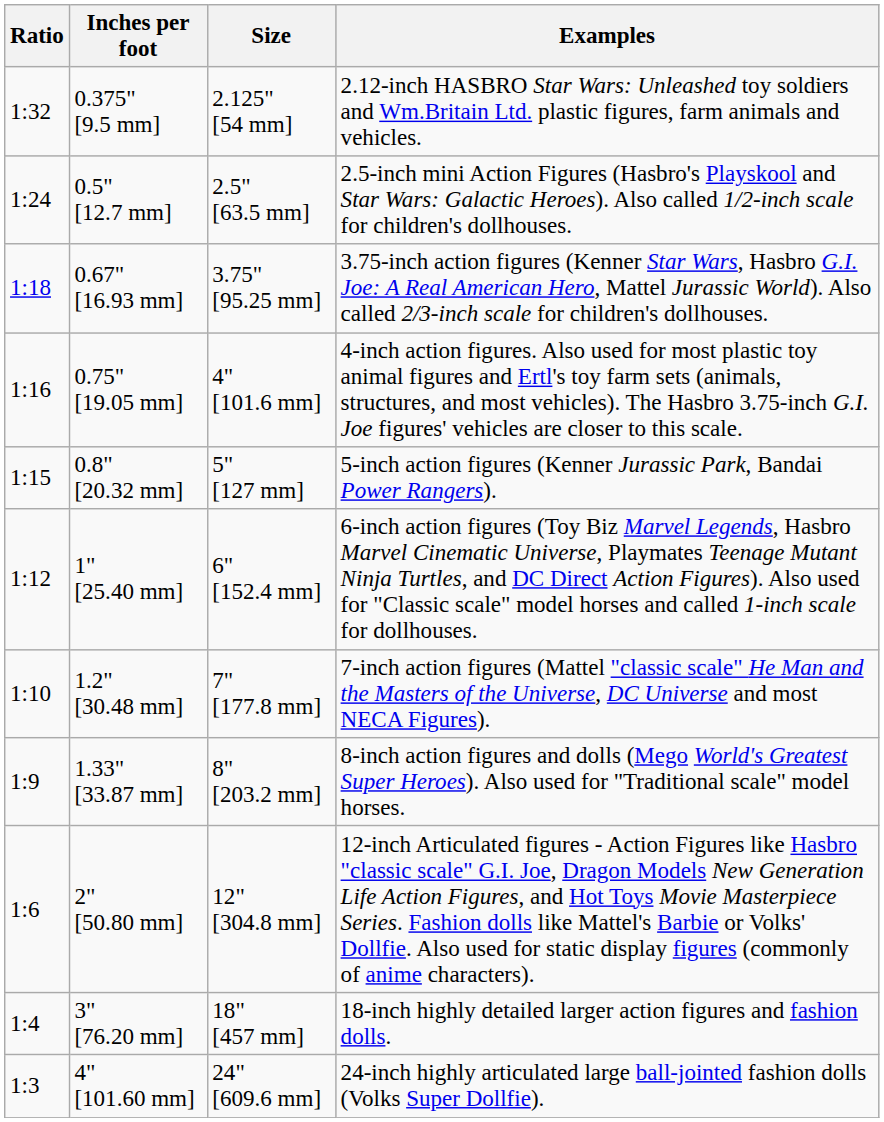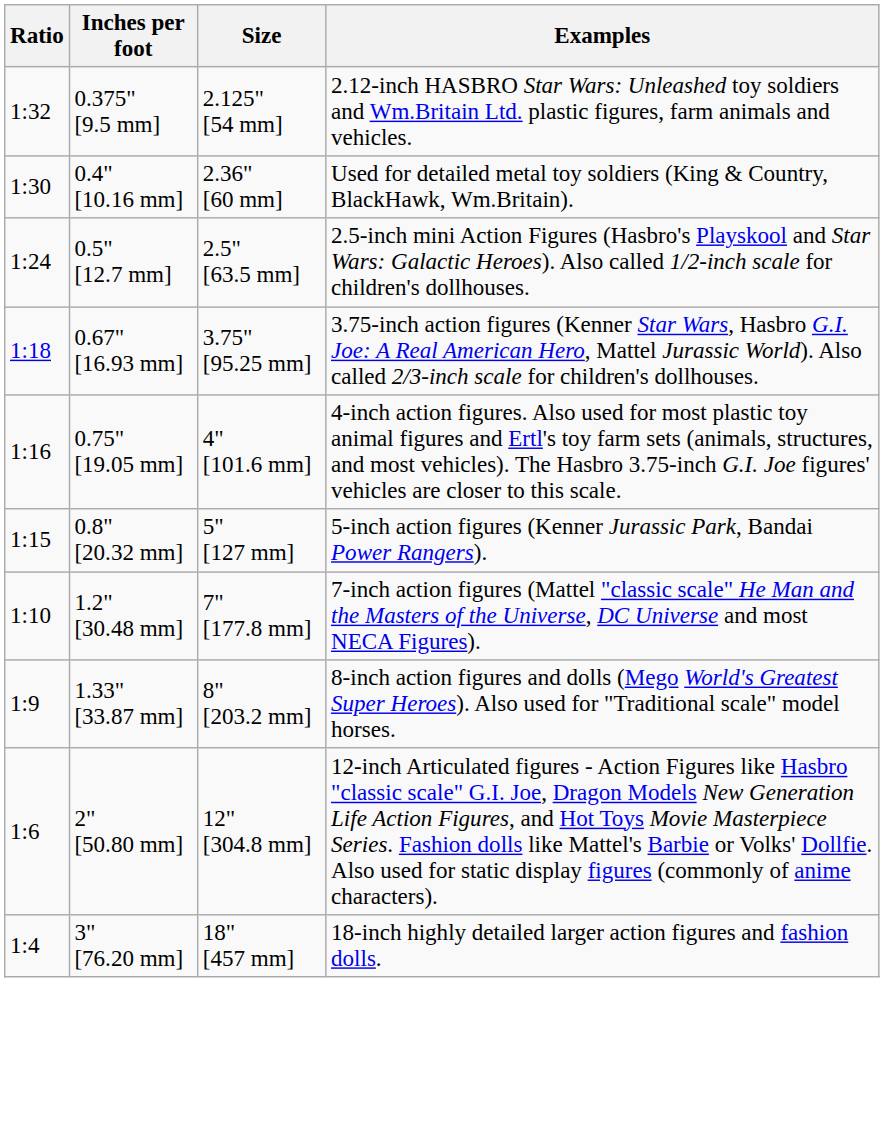+ row: 1:30 | 0.4" [10.16 mm] | 2.36" [60 mm] | Used for detailed metal toy soldiers (King & Country, BlackHawk, Wm.Britain).
- row: 1:12 | 1" [25.40 mm] | 6" [152.4 mm] | 6-inch action figures (Toy Biz Marvel Legends, Hasbro Marvel Cinematic Universe, Playmates Teenage Mutant Ninja Turtles, and DC Direct Action Figures). Also used for "Classic scale" model horses and called 1-inch scale for dollhouses.
- row: 1:3 | 4" [101.60 mm] | 24" [609.6 mm] | 24-inch highly articulated large ball-jointed fashion dolls (Volks Super Dollfie).
